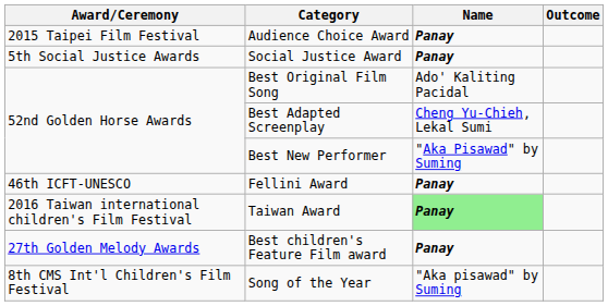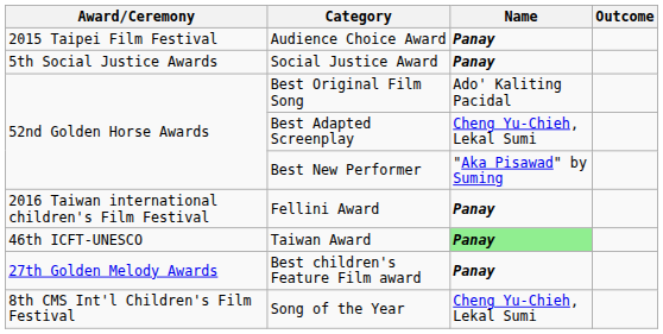Fellini Award | Award/Ceremony: 46th ICFT-UNESCO -> 2016 Taiwan international children's Film Festival
Taiwan Award | Award/Ceremony: 2016 Taiwan international children's Film Festival -> 46th ICFT-UNESCO
Song of the Year | Name: "Aka pisawad" by Suming -> Cheng Yu-Chieh, Lekal Sumi
